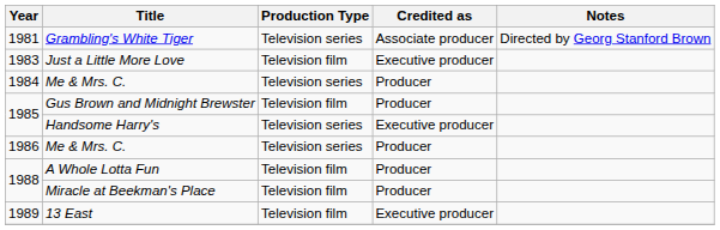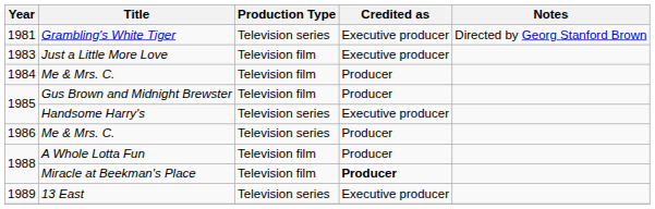Grambling's White Tiger | Credited as: Associate producer -> Executive producer
1984 / Me & Mrs. C. | Production Type: Television series -> Television film
Miracle at Beekman's Place | Credited as: normal -> bold
13 East | Production Type: Television film -> Television series
